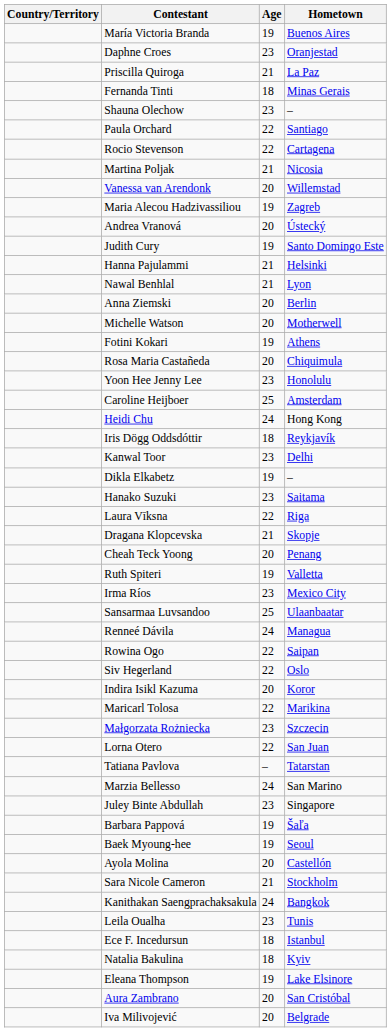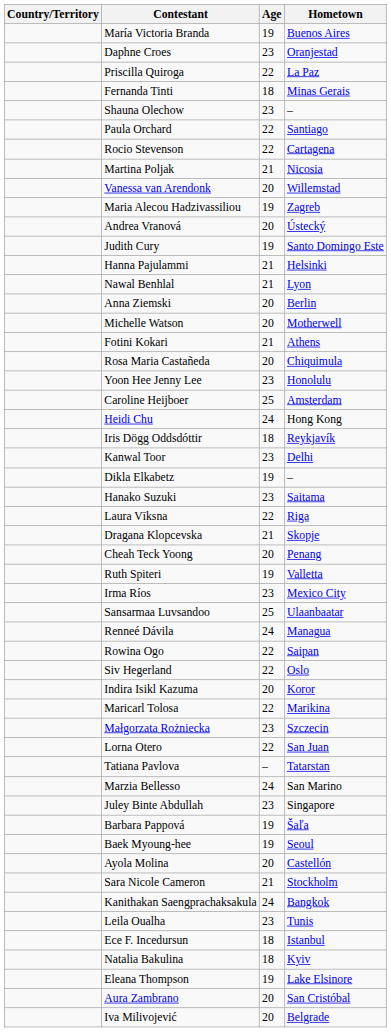Priscilla Quiroga | Age: 21 -> 22
Fotini Kokari | Age: 19 -> 21
